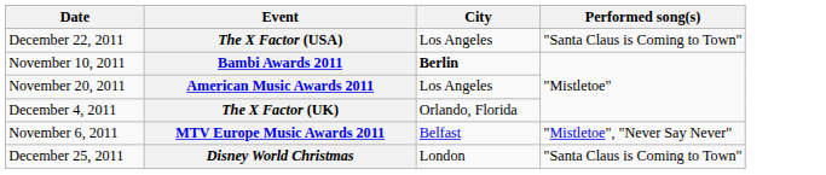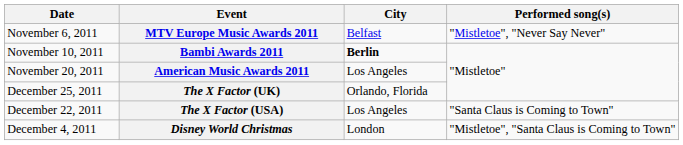rows swapped: MTV Europe Music Awards 2011 <-> The X Factor (USA)
The X Factor (UK) | Date: December 4, 2011 -> December 25, 2011
Disney World Christmas | Date: December 25, 2011 -> December 4, 2011
Disney World Christmas | Performed song(s): "Santa Claus is Coming to Town" -> "Mistletoe", "Santa Claus is Coming to Town"
